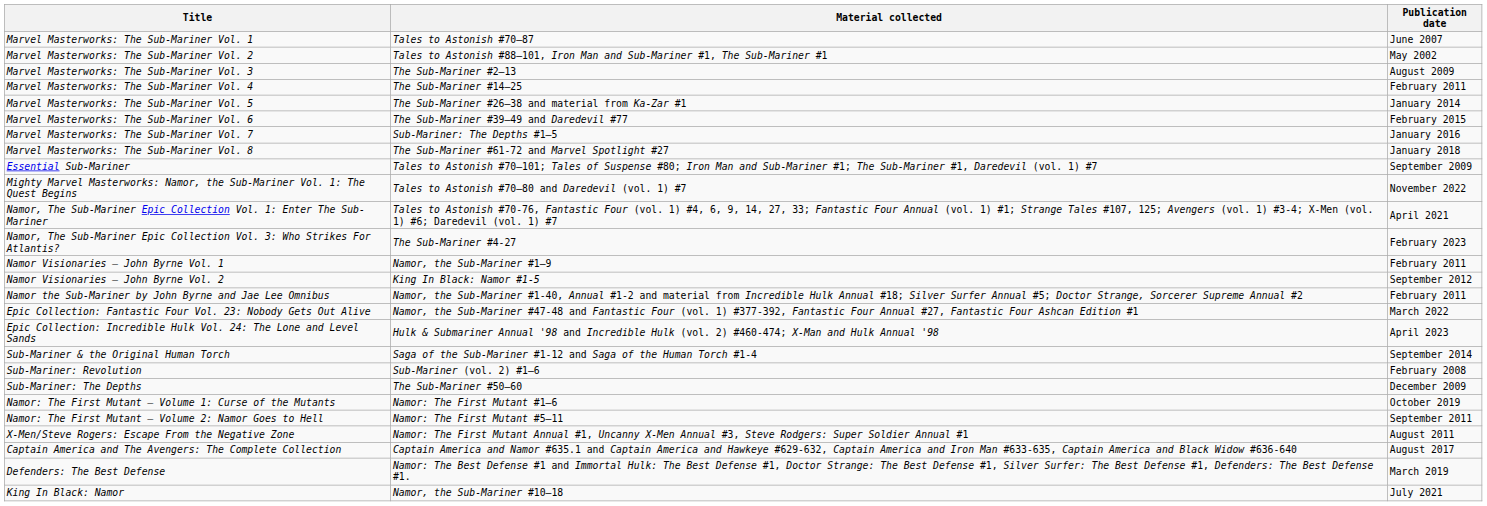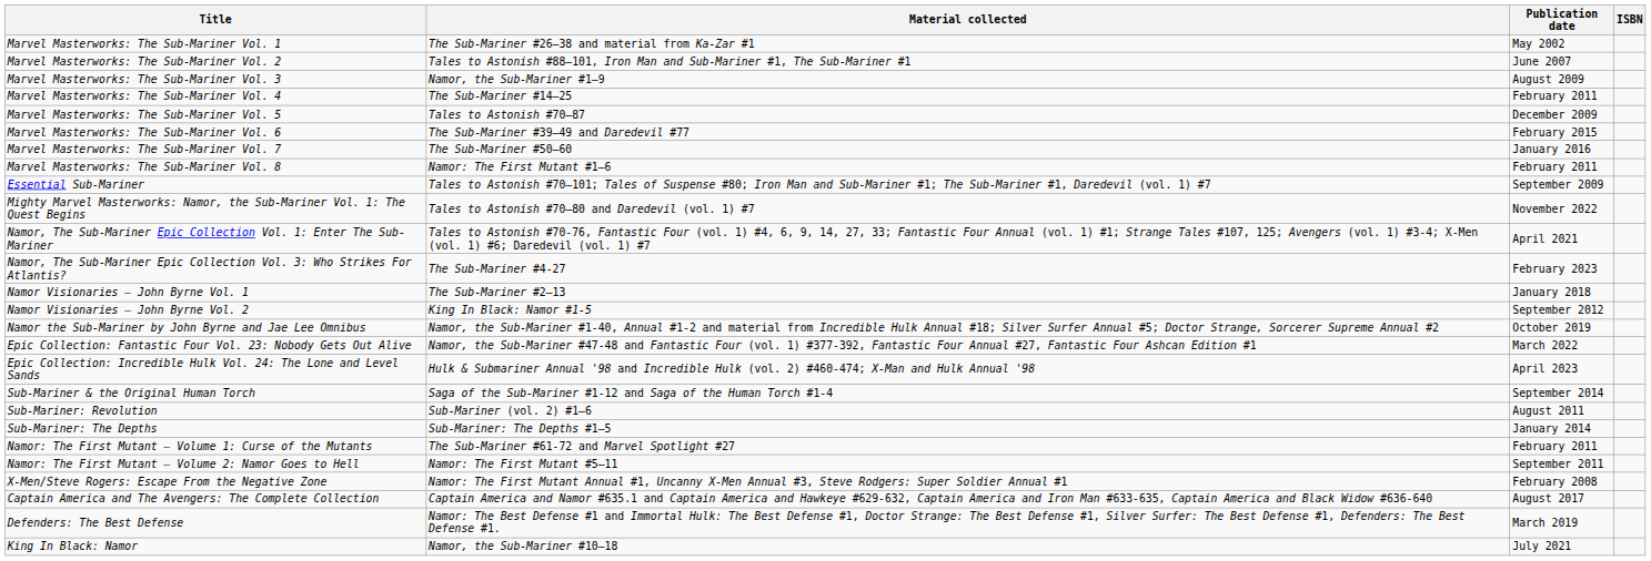+ column: ISBN
Marvel Masterworks: The Sub-Mariner Vol. 1 | Material collected: Tales to Astonish #70–87 -> The Sub-Mariner #26–38 and material from Ka-Zar #1
Marvel Masterworks: The Sub-Mariner Vol. 1 | Publication date: June 2007 -> May 2002
Marvel Masterworks: The Sub-Mariner Vol. 2 | Publication date: May 2002 -> June 2007
Marvel Masterworks: The Sub-Mariner Vol. 3 | Material collected: The Sub-Mariner #2–13 -> Namor, the Sub-Mariner #1–9
Marvel Masterworks: The Sub-Mariner Vol. 5 | Material collected: The Sub-Mariner #26–38 and material from Ka-Zar #1 -> Tales to Astonish #70–87
Marvel Masterworks: The Sub-Mariner Vol. 5 | Publication date: January 2014 -> December 2009
Marvel Masterworks: The Sub-Mariner Vol. 7 | Material collected: Sub-Mariner: The Depths #1–5 -> The Sub-Mariner #50–60
Marvel Masterworks: The Sub-Mariner Vol. 8 | Material collected: The Sub-Mariner #61-72 and Marvel Spotlight #27 -> Namor: The First Mutant #1–6
Marvel Masterworks: The Sub-Mariner Vol. 8 | Publication date: January 2018 -> February 2011
Namor Visionaries – John Byrne Vol. 1 | Material collected: Namor, the Sub-Mariner #1–9 -> The Sub-Mariner #2–13
Namor Visionaries – John Byrne Vol. 1 | Publication date: February 2011 -> January 2018
Namor the Sub-Mariner by John Byrne and Jae Lee Omnibus | Publication date: February 2011 -> October 2019
Sub-Mariner: Revolution | Publication date: February 2008 -> August 2011
Sub-Mariner: The Depths | Material collected: The Sub-Mariner #50–60 -> Sub-Mariner: The Depths #1–5
Sub-Mariner: The Depths | Publication date: December 2009 -> January 2014
Namor: The First Mutant – Volume 1: Curse of the Mutants | Material collected: Namor: The First Mutant #1–6 -> The Sub-Mariner #61-72 and Marvel Spotlight #27
Namor: The First Mutant – Volume 1: Curse of the Mutants | Publication date: October 2019 -> February 2011
X-Men/Steve Rogers: Escape From the Negative Zone | Publication date: August 2011 -> February 2008
